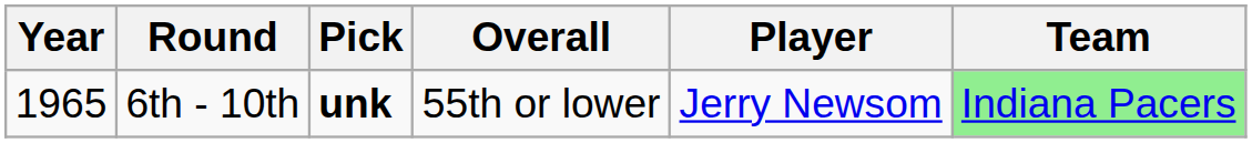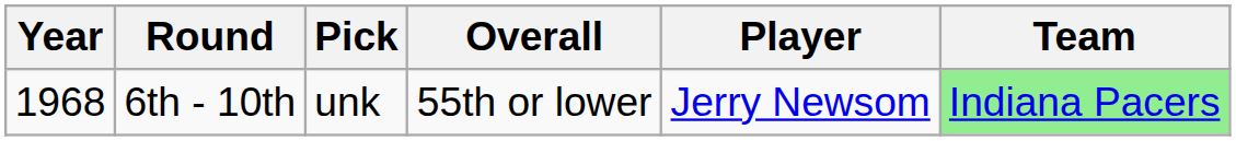6th - 10th | Year: 1965 -> 1968
6th - 10th | Pick: bold -> normal
